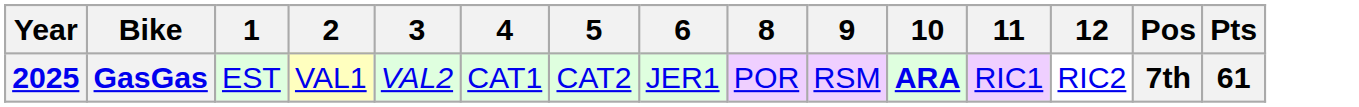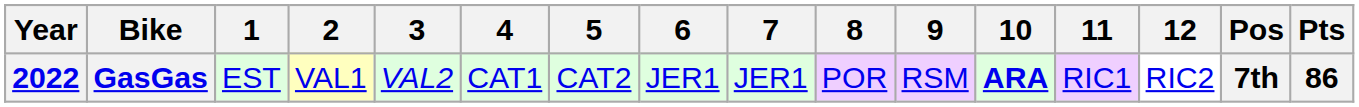+ column: 7 | JER1
GasGas | Year: 2025 -> 2022
GasGas | Pts: 61 -> 86
